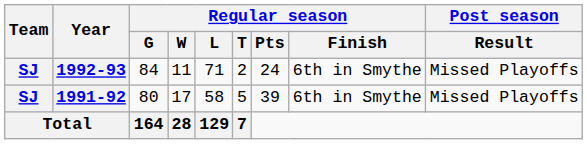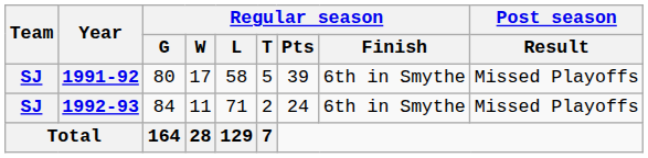rows swapped: 1991-92 <-> 1992-93
